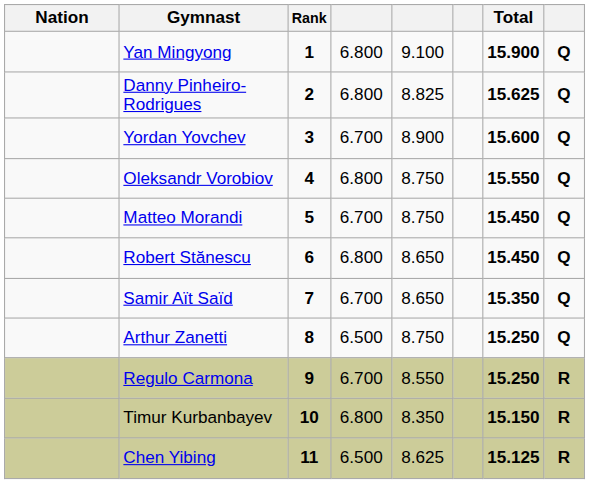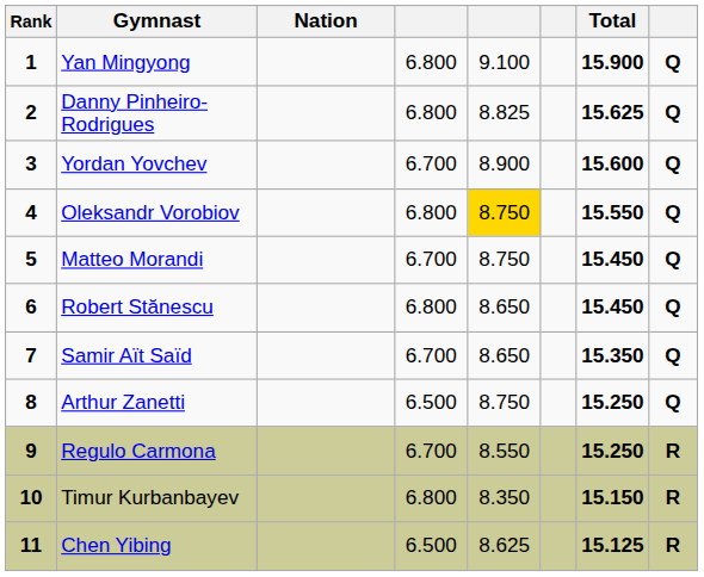columns swapped: Rank <-> Nation
Oleksandr Vorobiov | column 5: no background -> gold background
